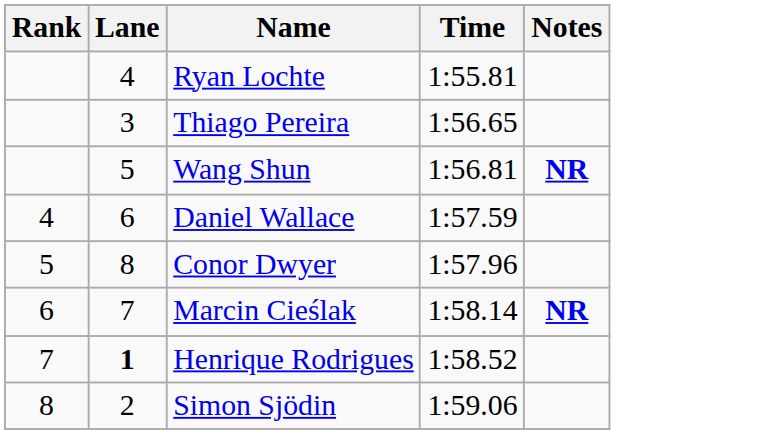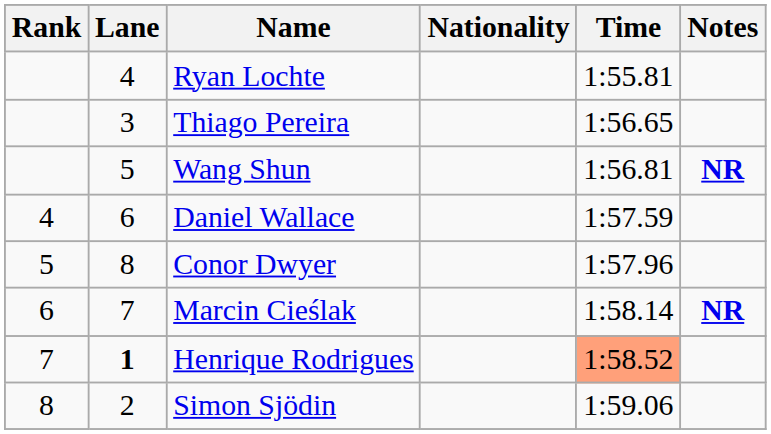+ column: Nationality
Henrique Rodrigues | Time: no background -> lightsalmon background
